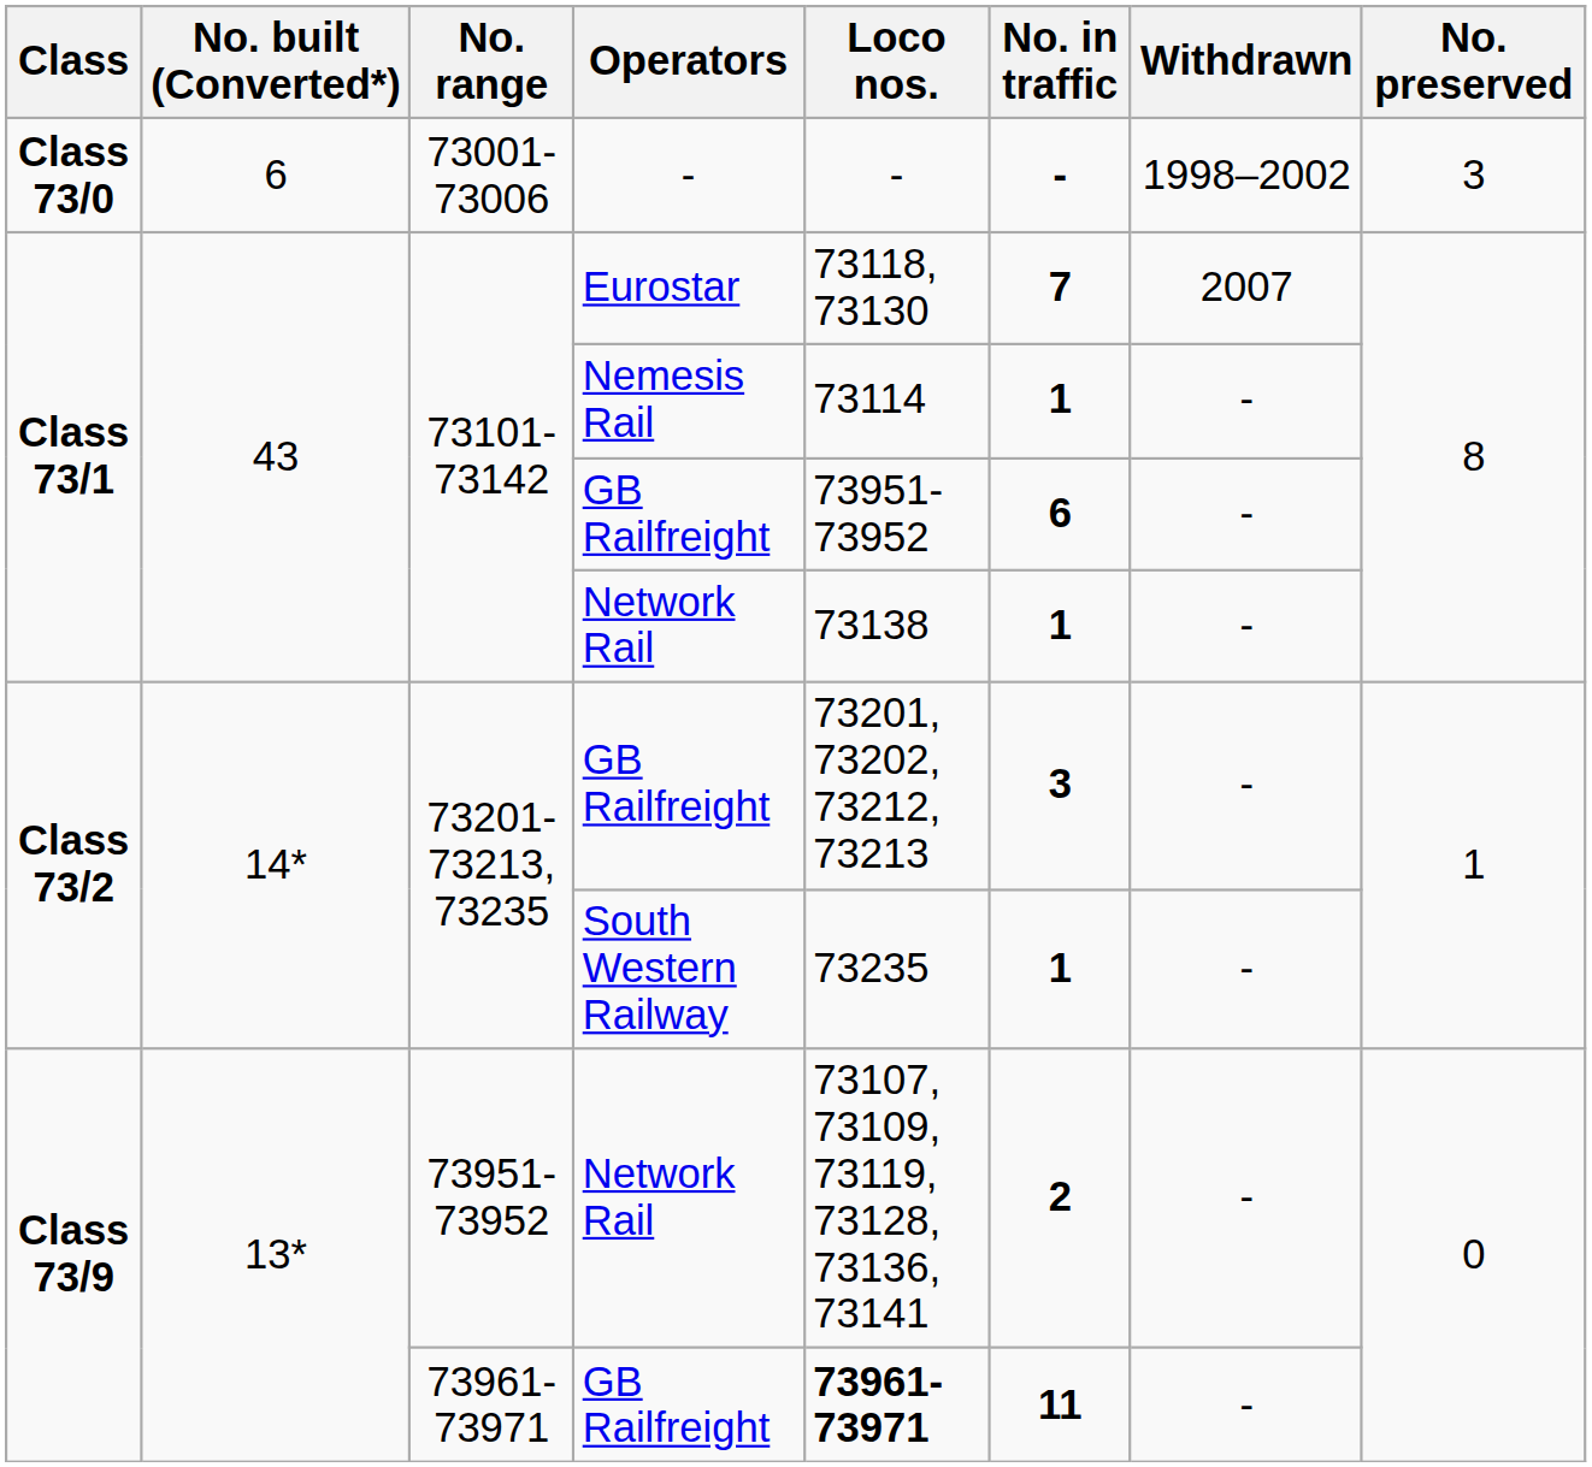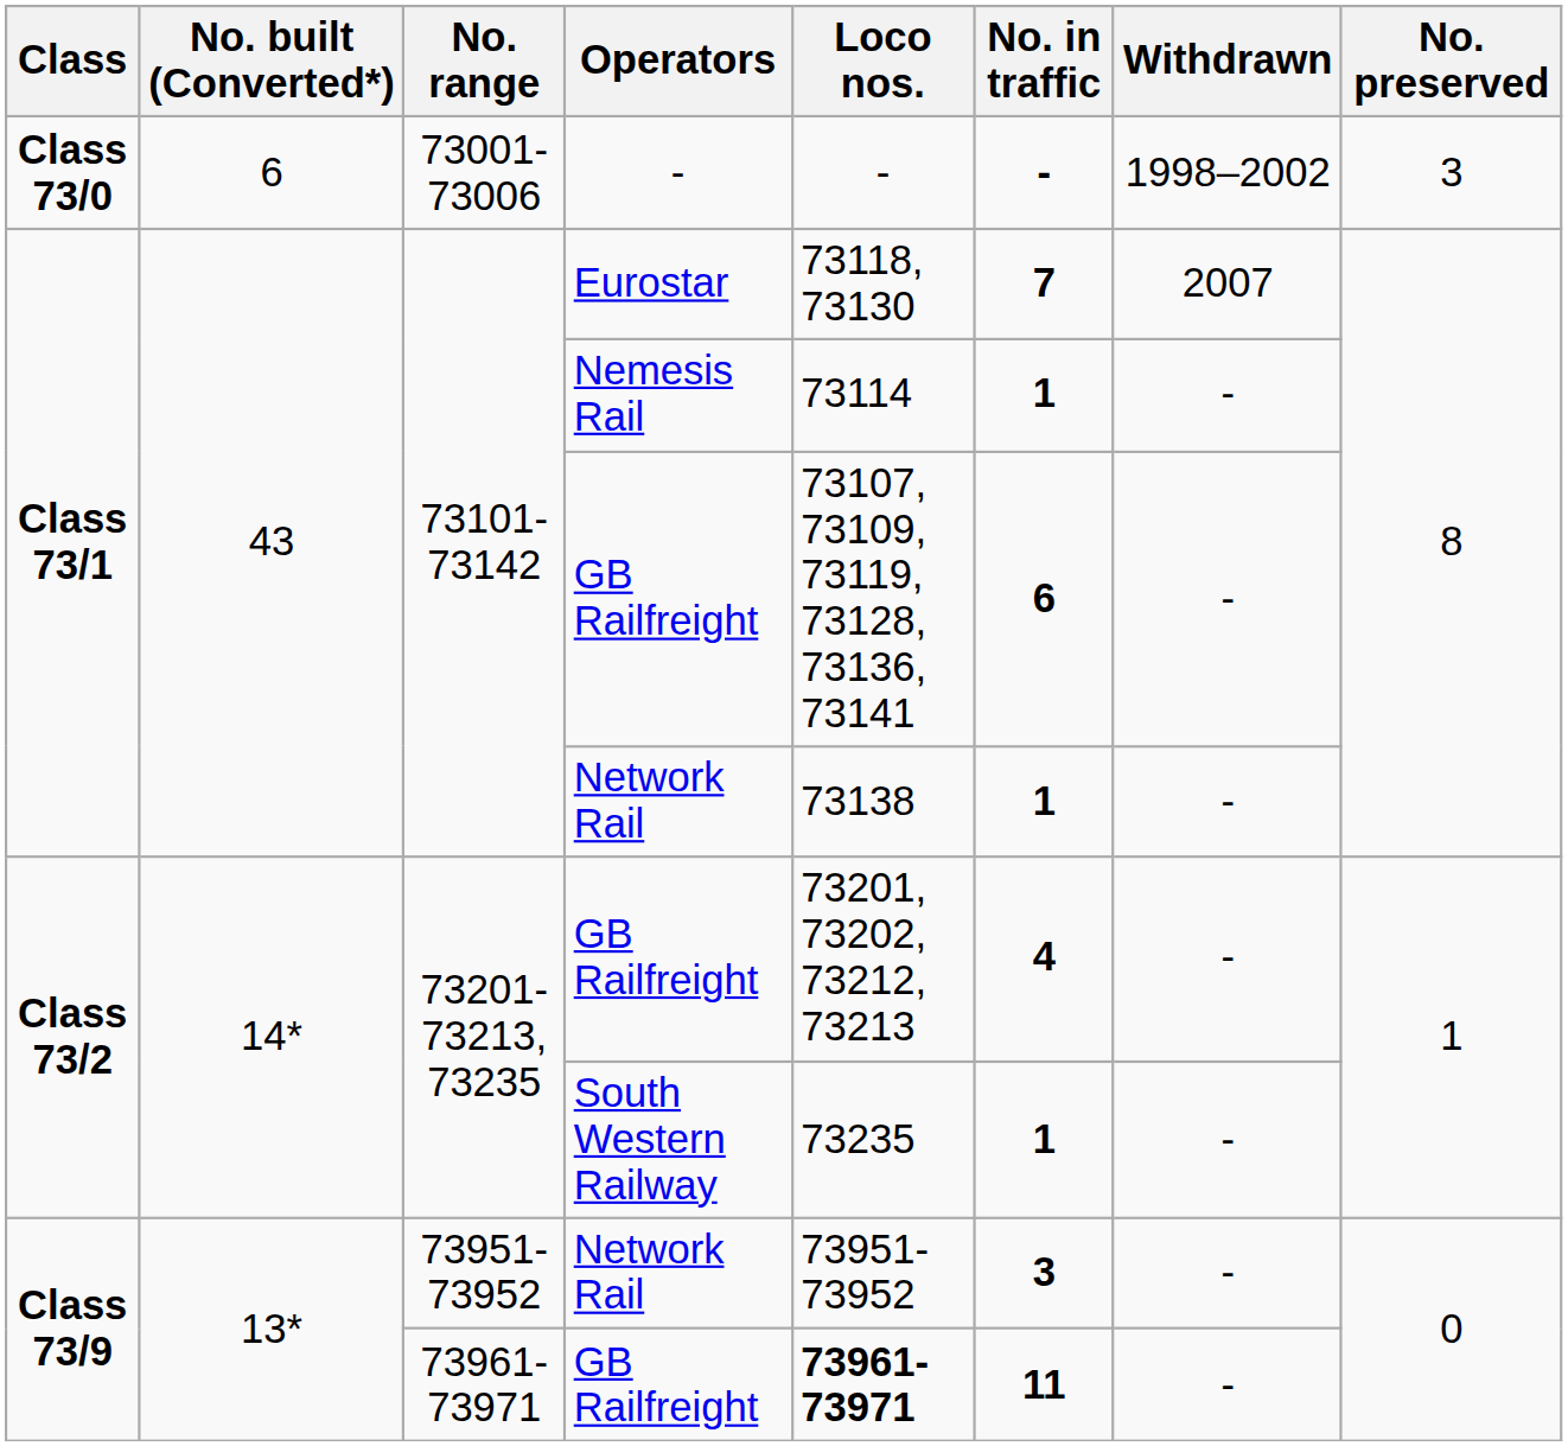73101-73142 / GB Railfreight | Loco nos.: 73951-73952 -> 73107, 73109, 73119, 73128, 73136, 73141
73201-73213, 73235 / GB Railfreight | No. in traffic: 3 -> 4
73951-73952 / Network Rail | Loco nos.: 73107, 73109, 73119, 73128, 73136, 73141 -> 73951-73952
73951-73952 / Network Rail | No. in traffic: 2 -> 3
